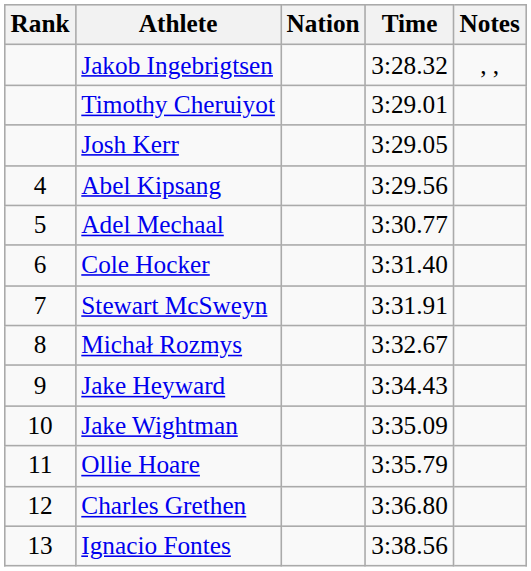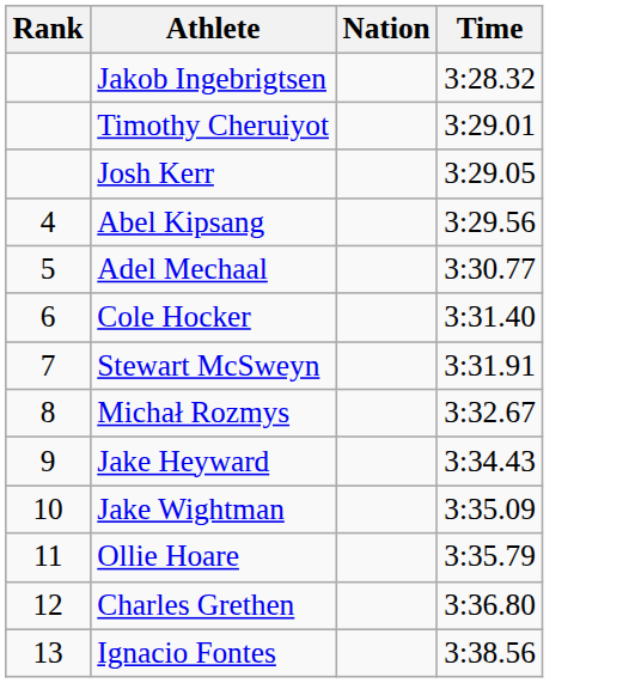- column: Notes | , ,
